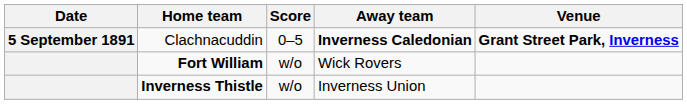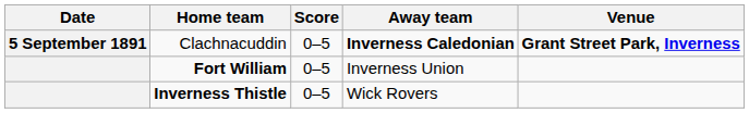Fort William | Score: w/o -> 0–5
Fort William | Away team: Wick Rovers -> Inverness Union
Inverness Thistle | Score: w/o -> 0–5
Inverness Thistle | Away team: Inverness Union -> Wick Rovers
